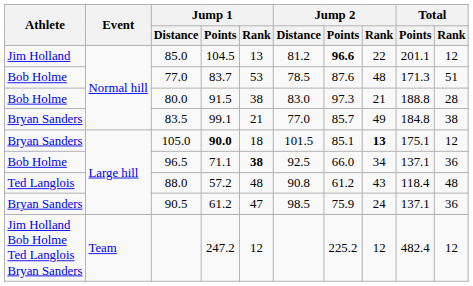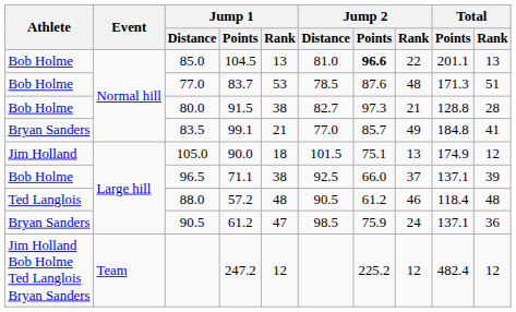85.0 | Athlete: Jim Holland -> Bob Holme
85.0 | Jump 2 / Distance: 81.2 -> 81.0
85.0 | Total / Rank: 12 -> 13
80.0 | Jump 2 / Distance: 83.0 -> 82.7
80.0 | Total / Points: 188.8 -> 128.8
83.5 | Total / Rank: 38 -> 41
105.0 | Athlete: Bryan Sanders -> Jim Holland
105.0 | Jump 1 / Points: bold -> normal
105.0 | Jump 2 / Points: 85.1 -> 75.1
105.0 | Jump 2 / Rank: bold -> normal
105.0 | Total / Points: 175.1 -> 174.9
96.5 | Jump 1 / Rank: bold -> normal
96.5 | Jump 2 / Rank: 34 -> 37
96.5 | Total / Rank: 36 -> 39
88.0 | Jump 2 / Distance: 90.8 -> 90.5
88.0 | Jump 2 / Rank: 43 -> 46
